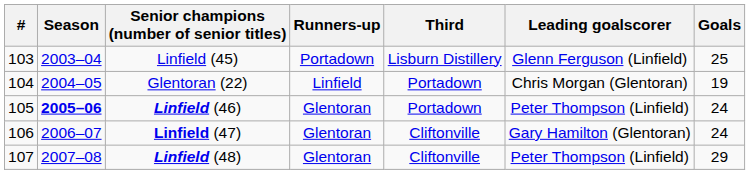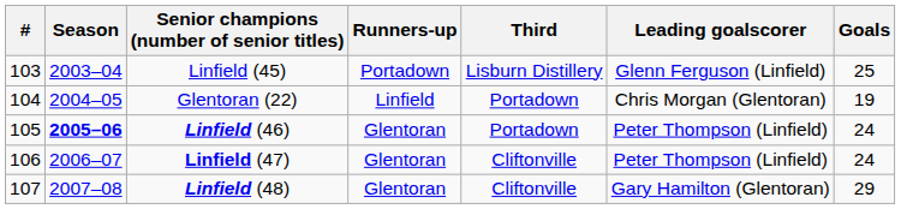Linfield (47) | Leading goalscorer: Gary Hamilton (Glentoran) -> Peter Thompson (Linfield)
Linfield (48) | Leading goalscorer: Peter Thompson (Linfield) -> Gary Hamilton (Glentoran)
